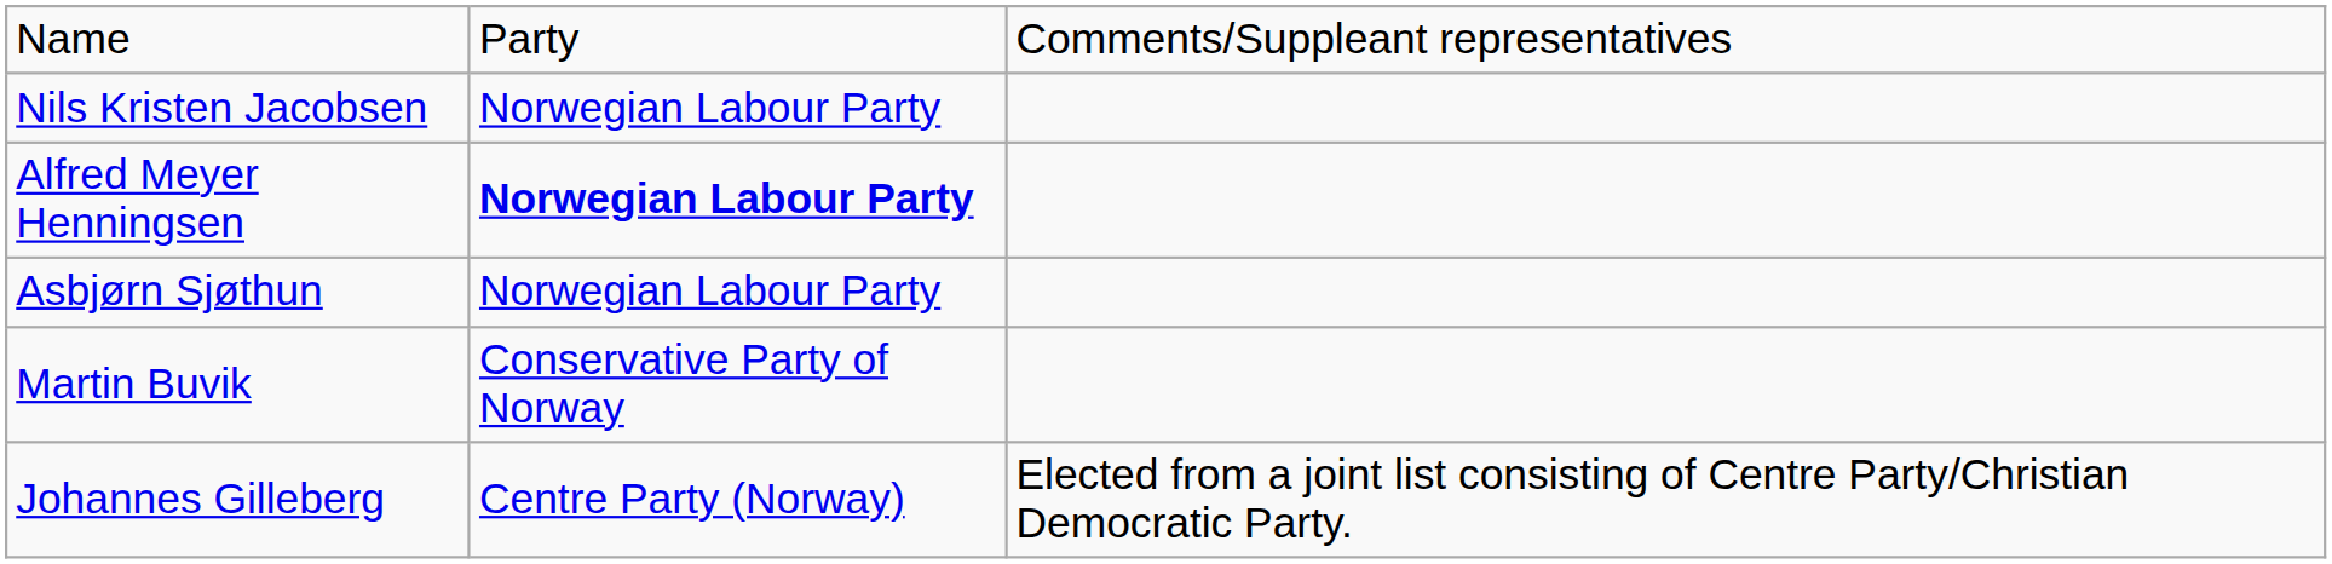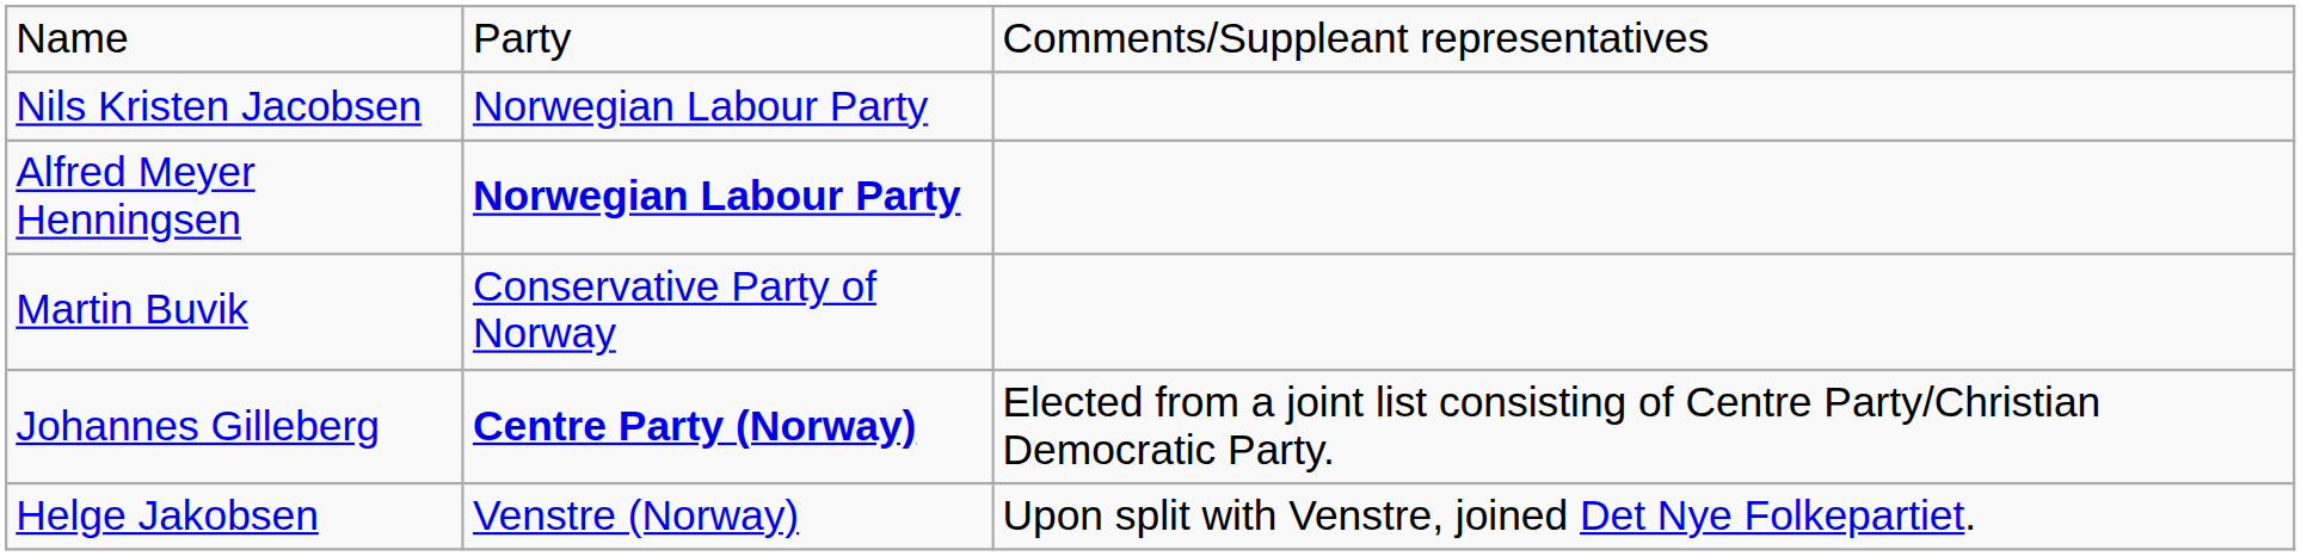- row: Asbjørn Sjøthun | Norwegian Labour Party
Johannes Gilleberg | column 2: normal -> bold
+ row: Helge Jakobsen | Venstre (Norway) | Upon split with Venstre, joined Det Nye Folkepartiet.
